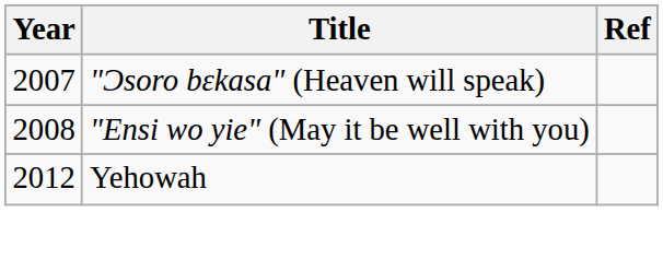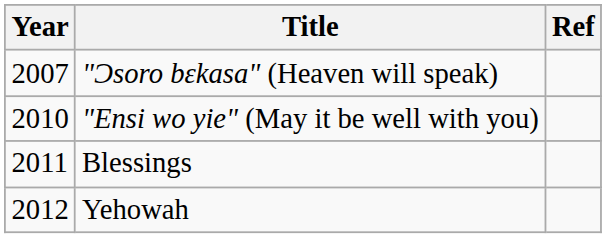"Ensi wo yie" (May it be well with you) | Year: 2008 -> 2010
+ row: 2011 | Blessings
